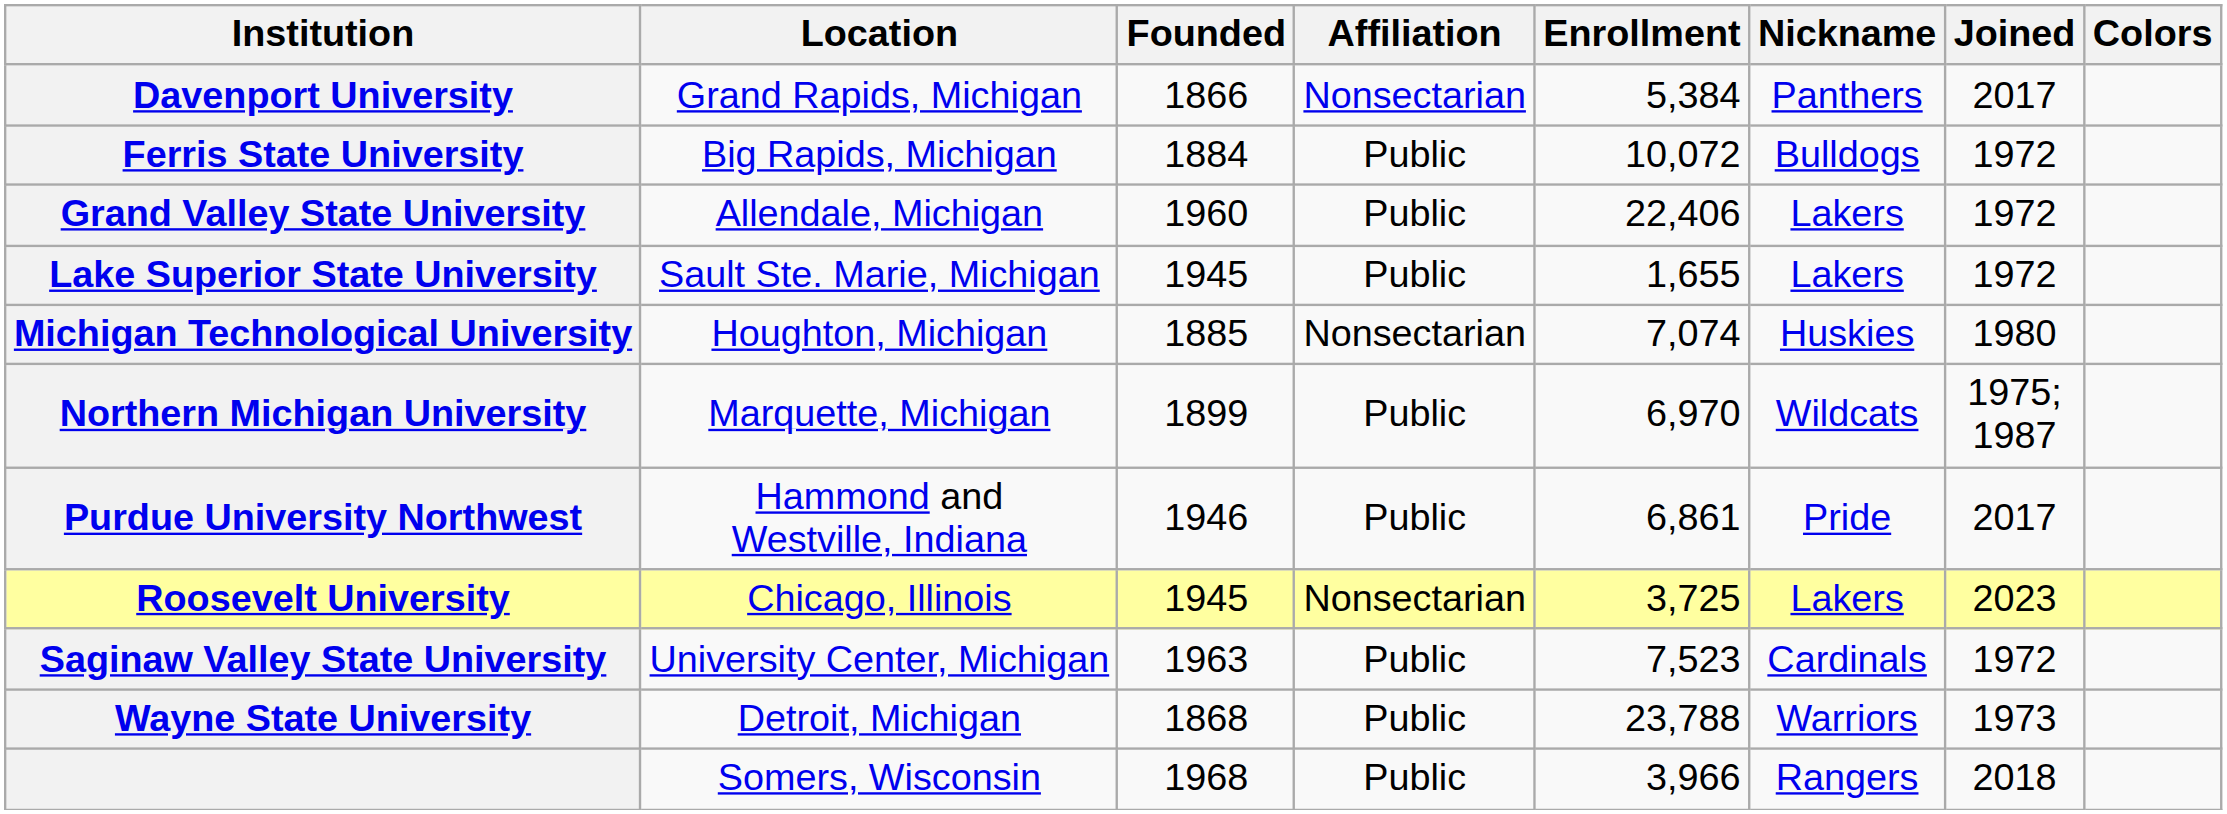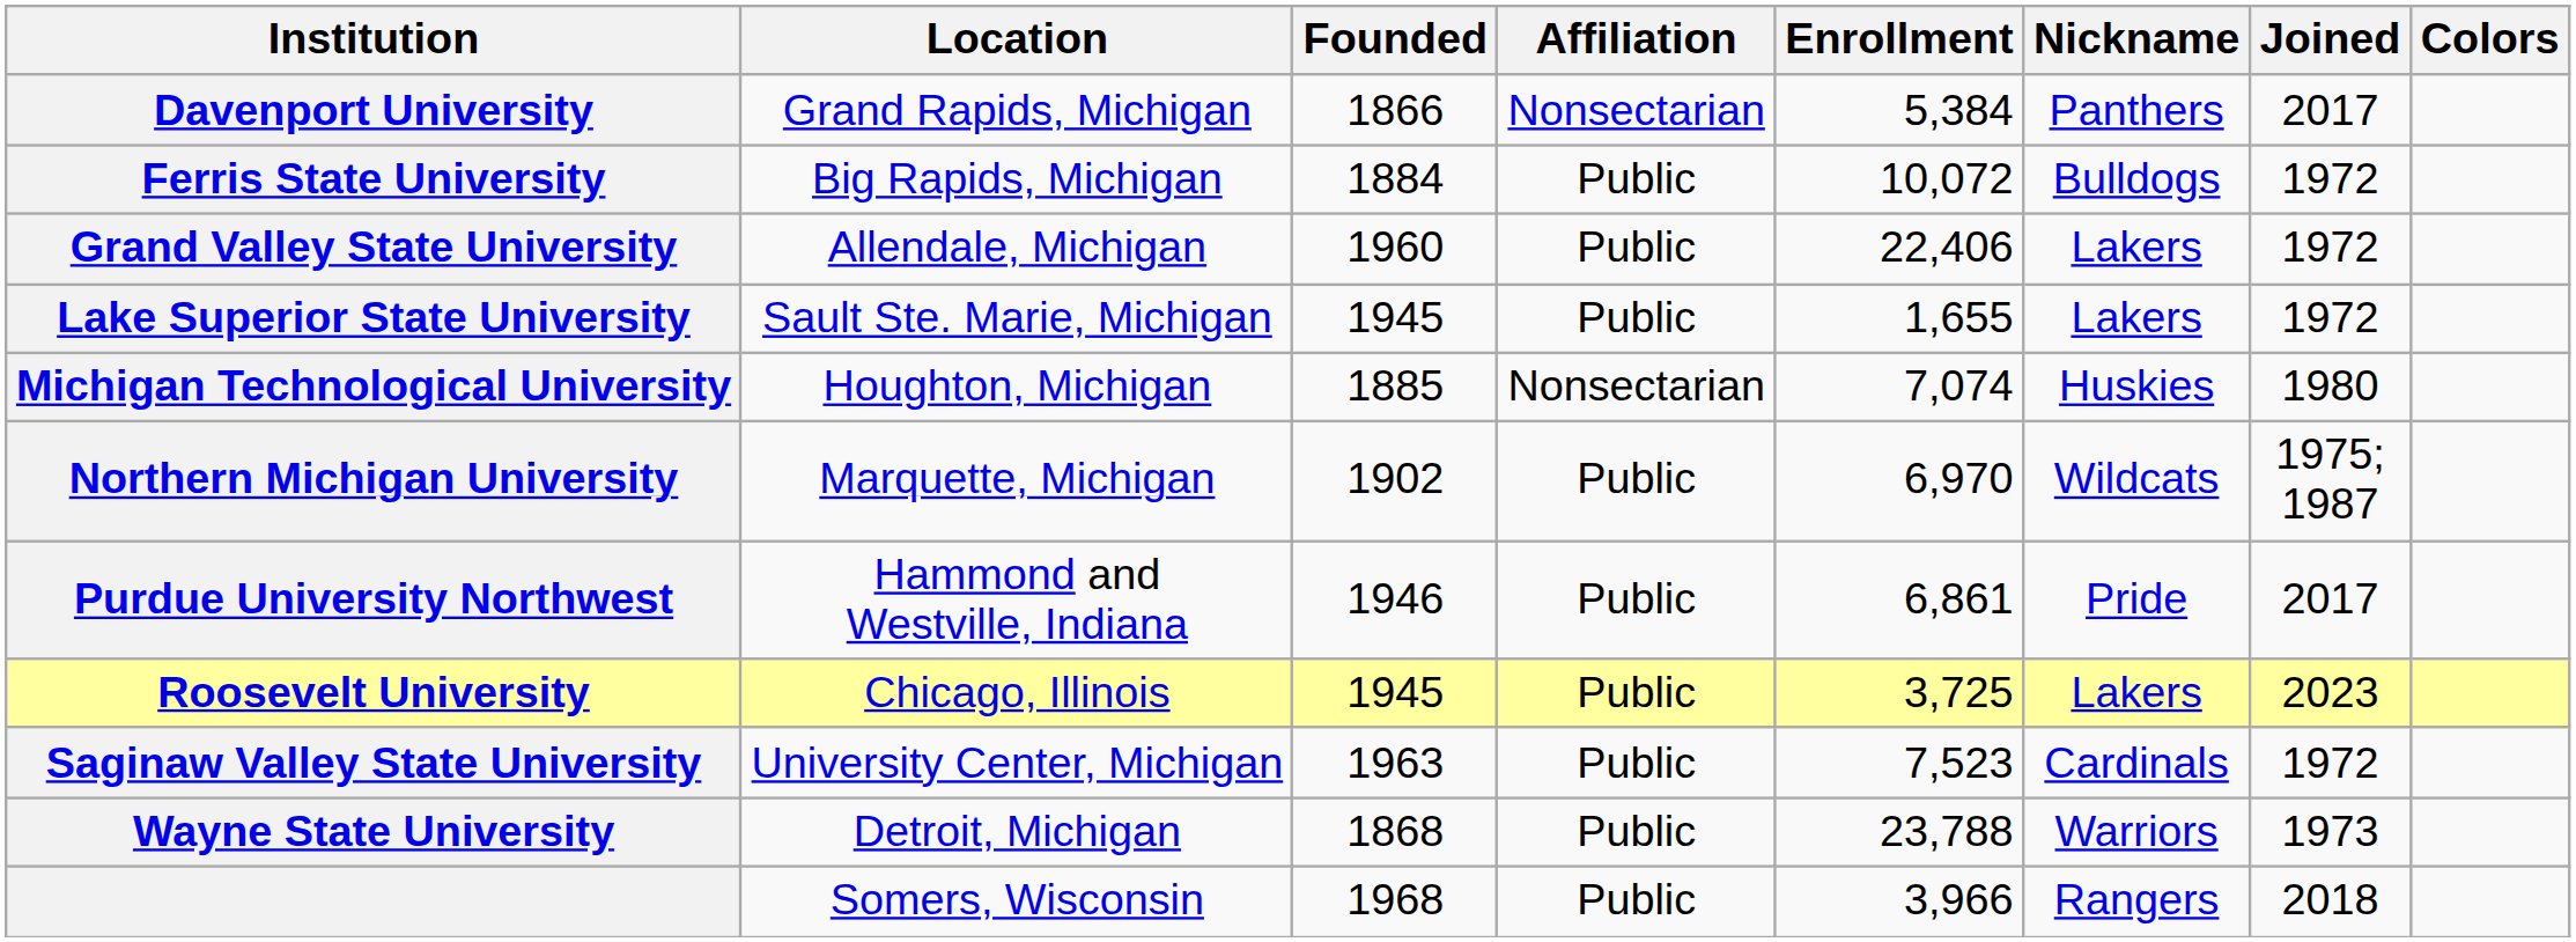Northern Michigan University | Founded: 1899 -> 1902
Roosevelt University | Affiliation: Nonsectarian -> Public
